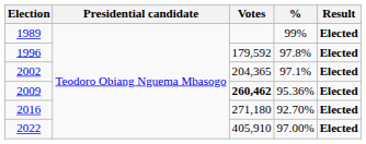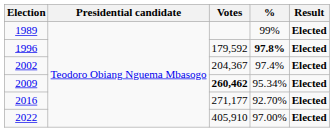1996 | %: normal -> bold
2002 | Votes: 204,365 -> 204,367
2002 | %: 97.1% -> 97.4%
2009 | %: 95.36% -> 95.34%
2016 | Votes: 271,180 -> 271,177
